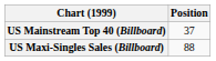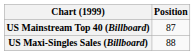US Mainstream Top 40 (Billboard) | Position: 37 -> 87
